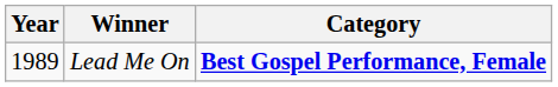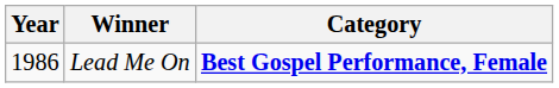Lead Me On | Year: 1989 -> 1986
